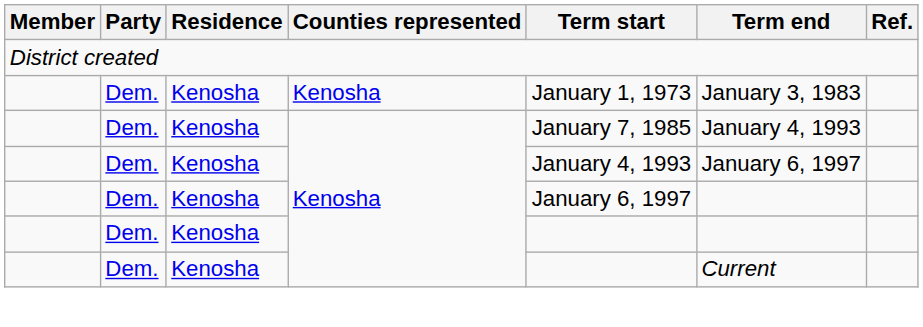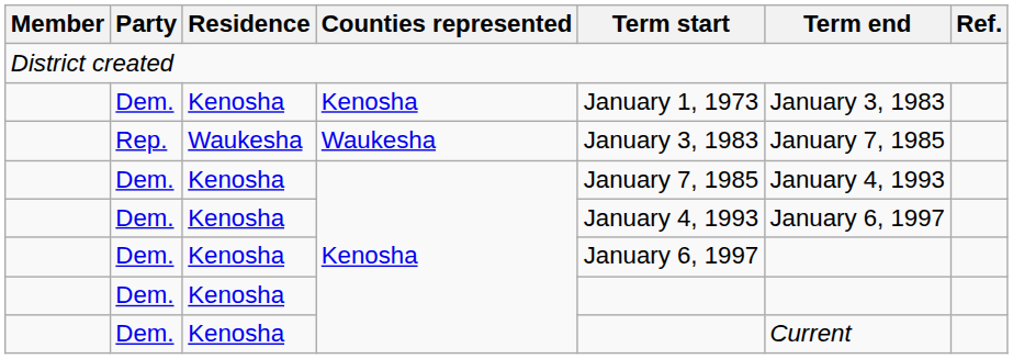+ row: Rep. | Waukesha | Waukesha | January 3, 1983 | January 7, 1985
